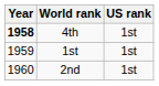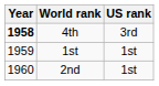4th | US rank: 1st -> 3rd
